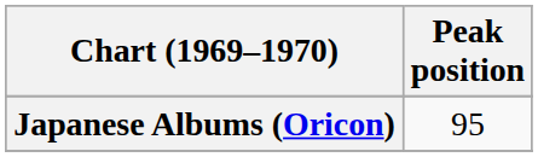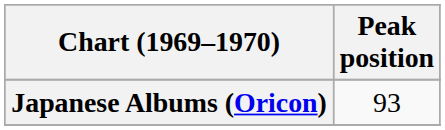Japanese Albums (Oricon) | Peak position: 95 -> 93
